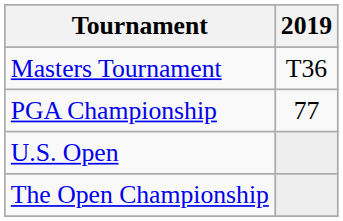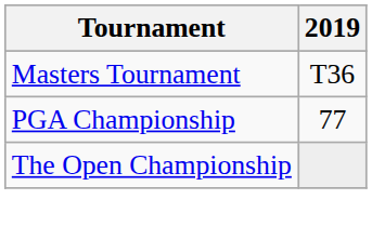- row: U.S. Open
